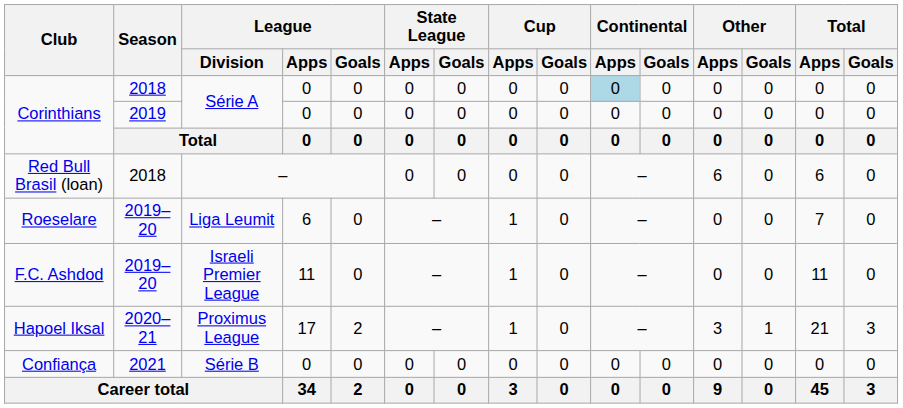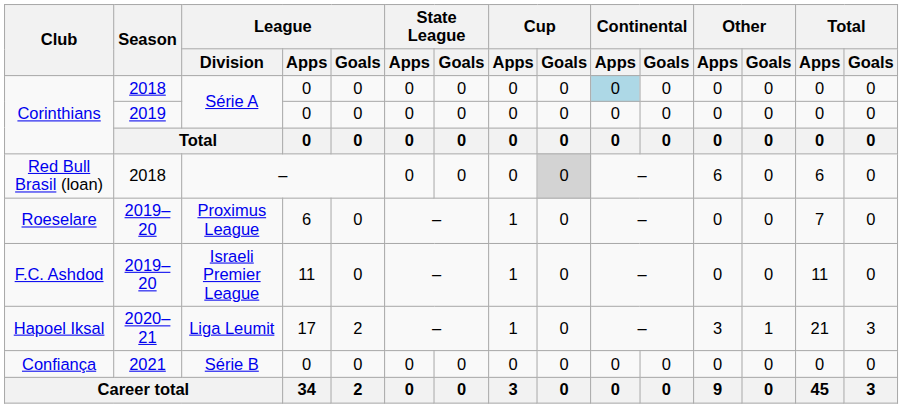Red Bull Brasil (loan) | Cup / Goals: no background -> lightgrey background
Roeselare | League / Division: Liga Leumit -> Proximus League
Hapoel Iksal | League / Division: Proximus League -> Liga Leumit
